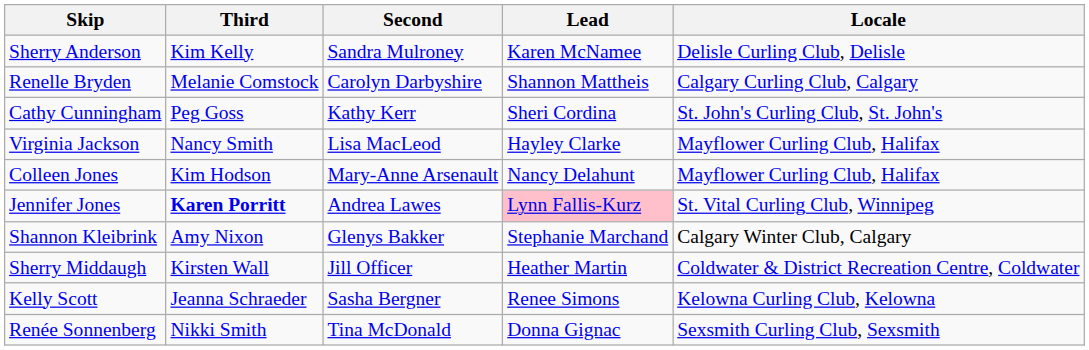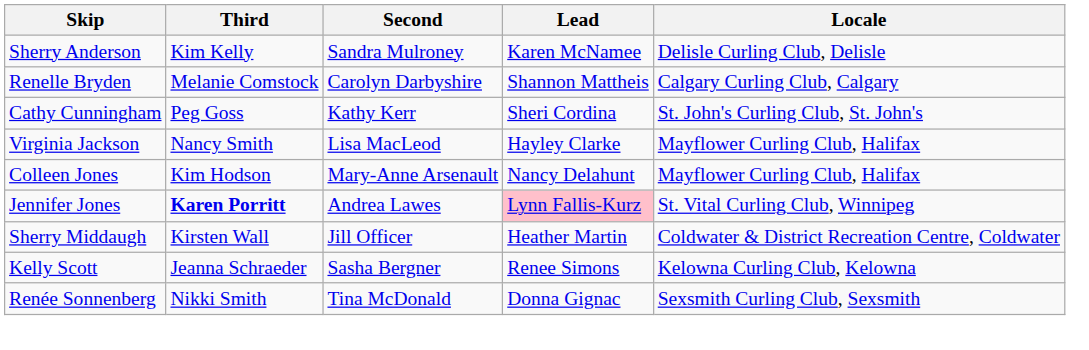- row: Shannon Kleibrink | Amy Nixon | Glenys Bakker | Stephanie Marchand | Calgary Winter Club, Calgary
